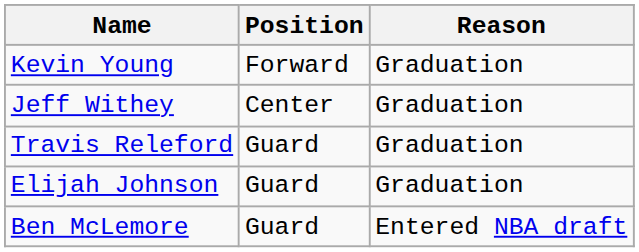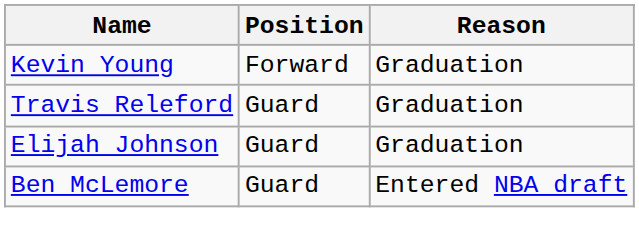- row: Jeff Withey | Center | Graduation
